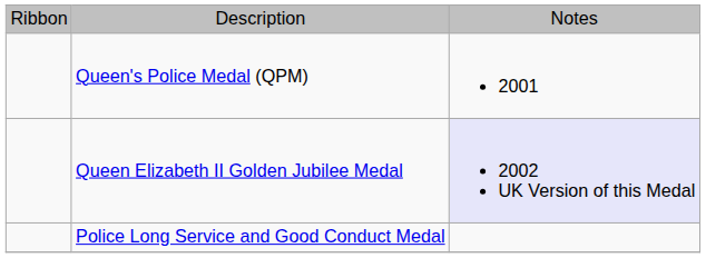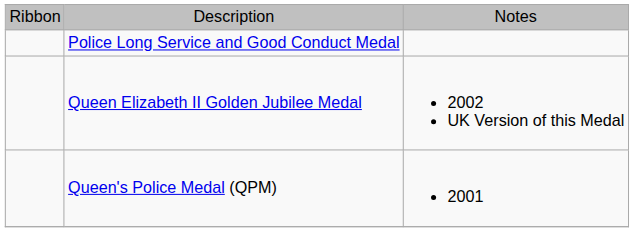rows swapped: Queen's Police Medal (QPM) <-> Police Long Service and Good Conduct Medal
Queen Elizabeth II Golden Jubilee Medal | column 3: lavender background -> no background
